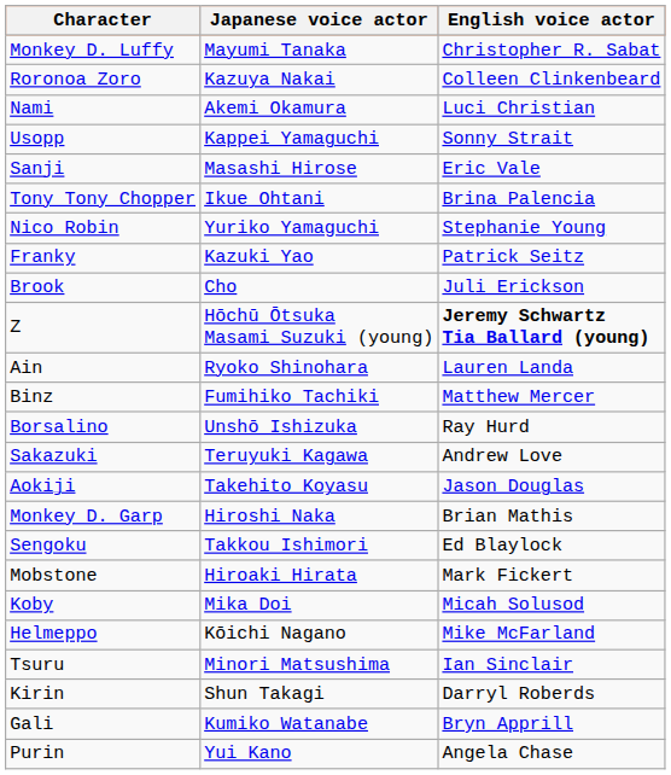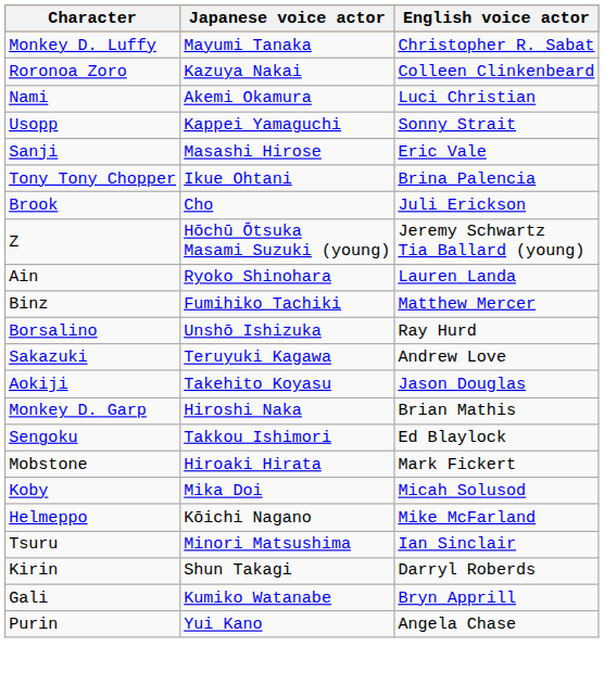- row: Nico Robin | Yuriko Yamaguchi | Stephanie Young
- row: Franky | Kazuki Yao | Patrick Seitz
Z | English voice actor: bold -> normal
